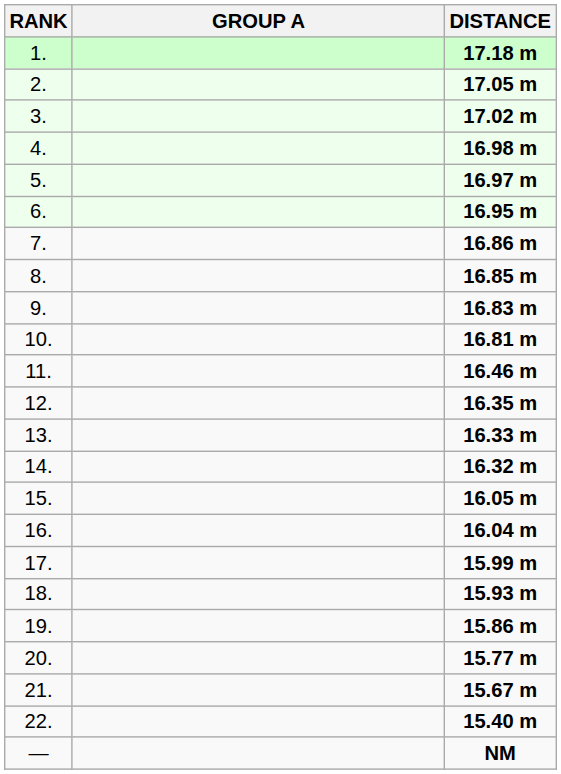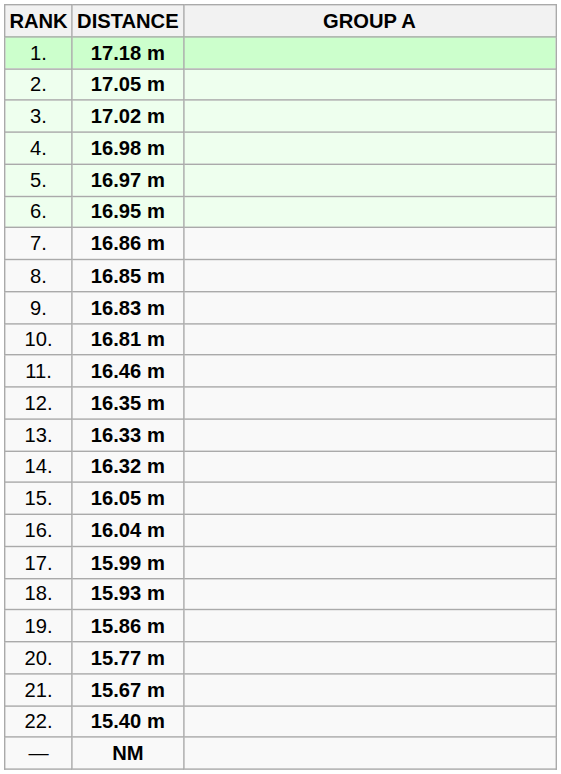columns swapped: GROUP A <-> DISTANCE
